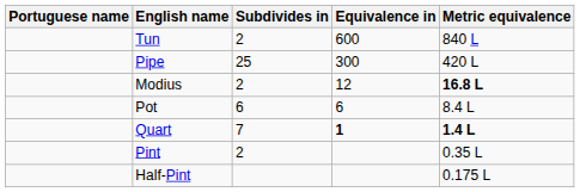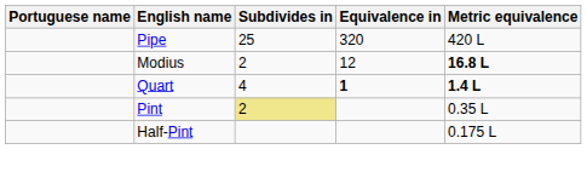- row: Tun | 2 | 600 | 840 L
Pipe | Equivalence in: 300 -> 320
- row: Pot | 6 | 6 | 8.4 L
Quart | Subdivides in: 7 -> 4
Pint | Subdivides in: no background -> khaki background
